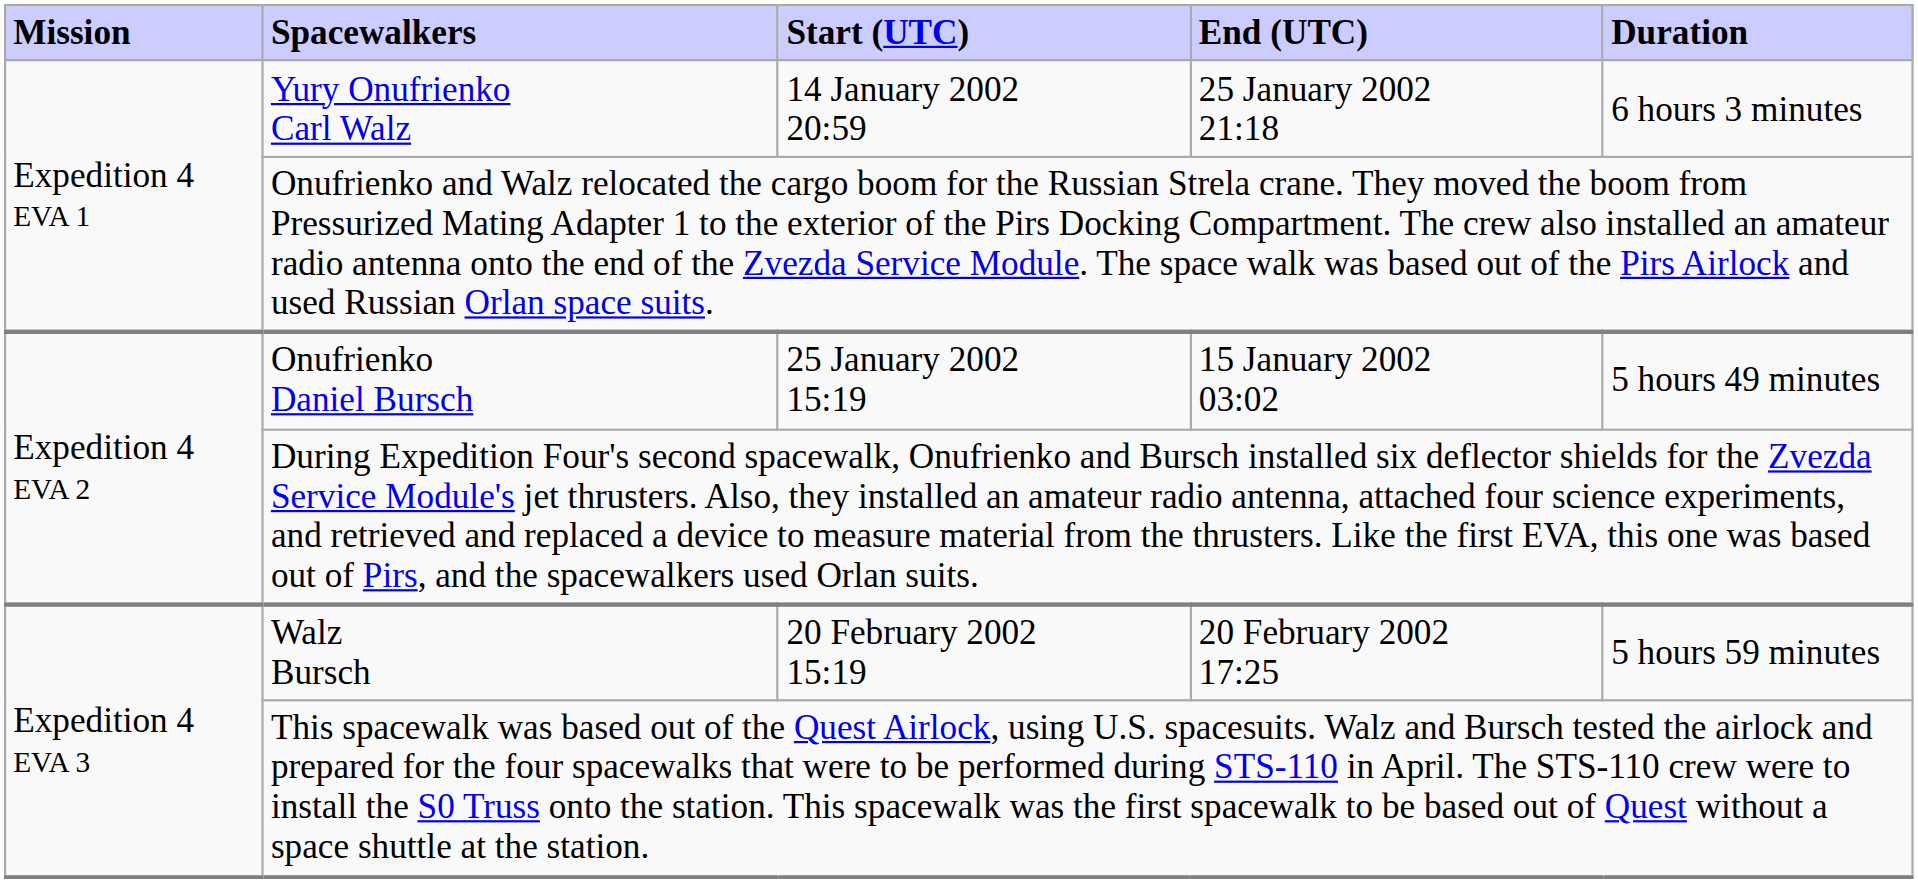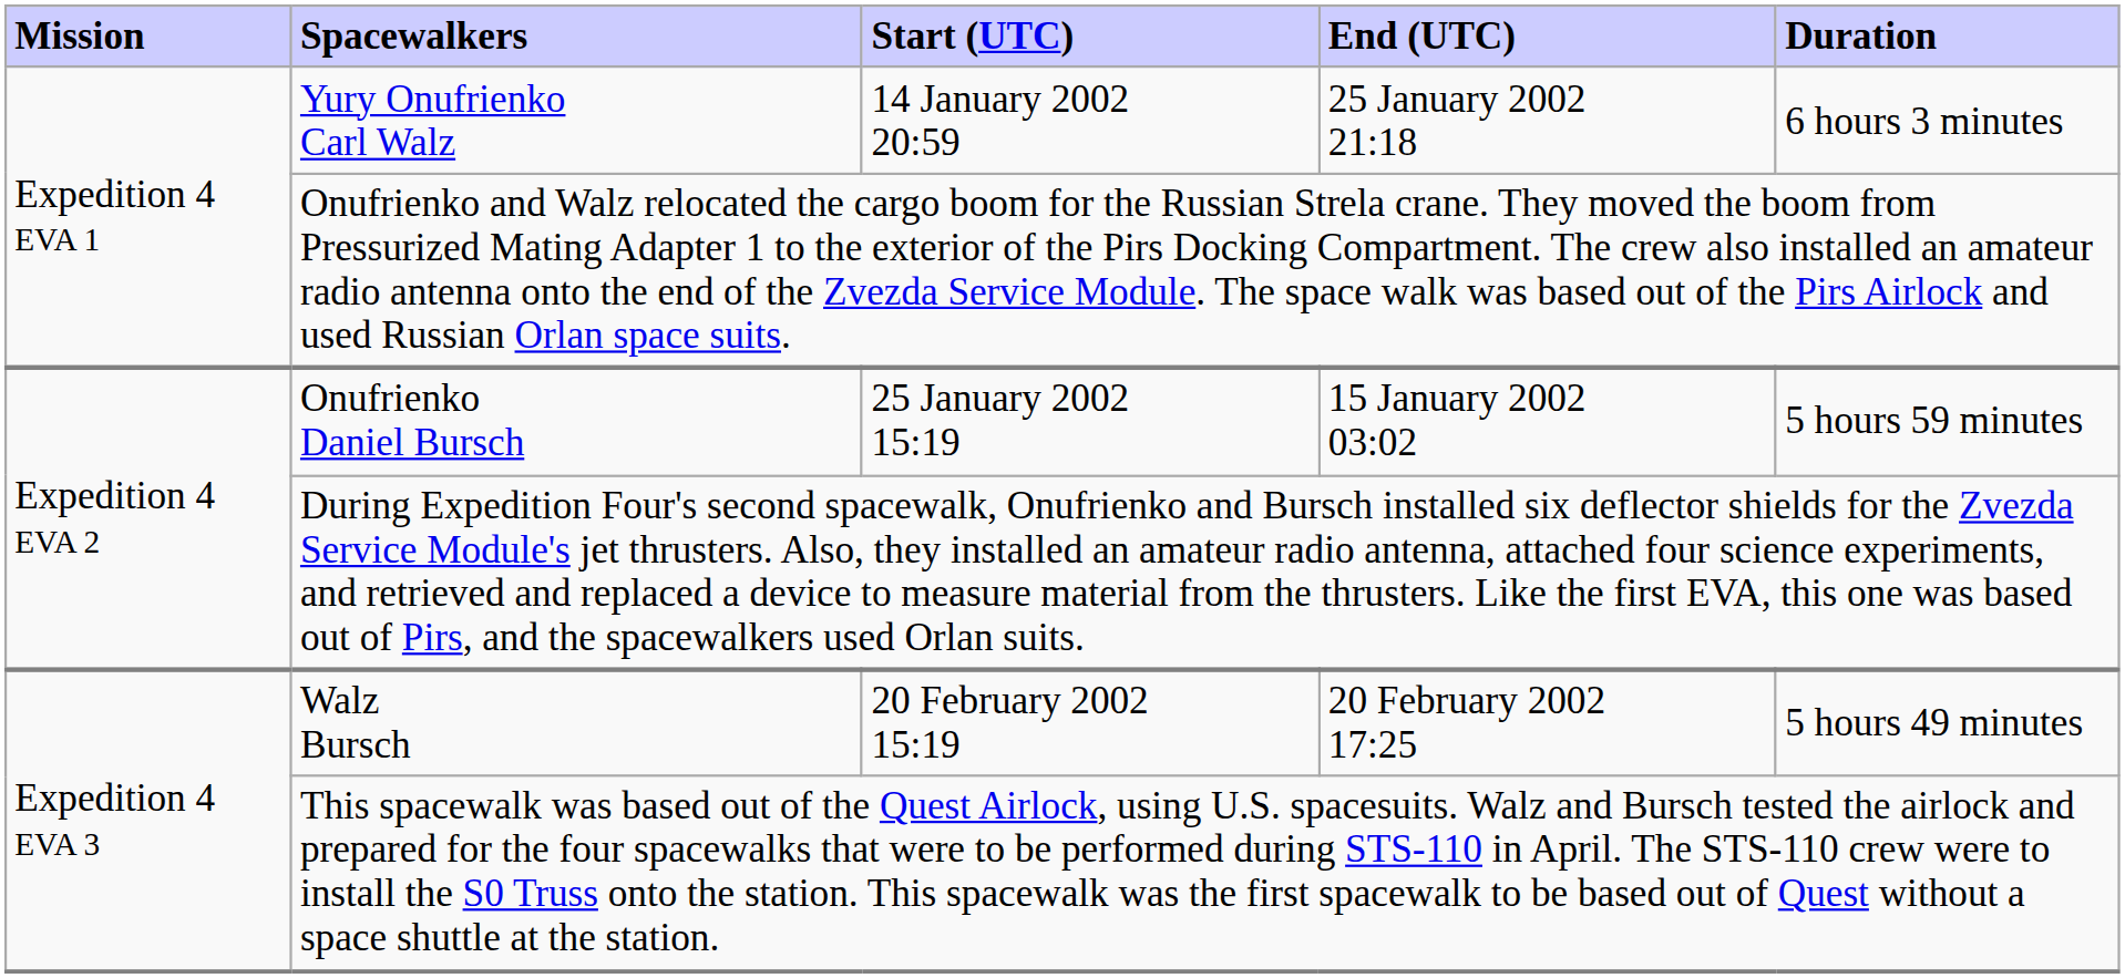Onufrienko Daniel Bursch | Duration: 5 hours 49 minutes -> 5 hours 59 minutes
Walz Bursch | Duration: 5 hours 59 minutes -> 5 hours 49 minutes
